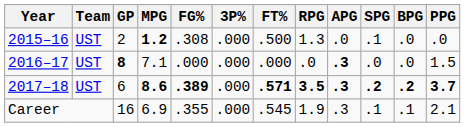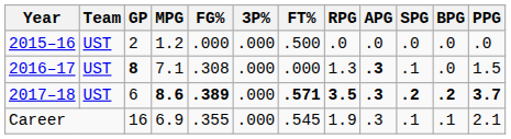2015–16 | MPG: bold -> normal
2015–16 | FG%: .308 -> .000
2015–16 | RPG: 1.3 -> .0
2015–16 | SPG: .1 -> .0
2016–17 | FG%: .000 -> .308
2016–17 | RPG: .0 -> 1.3
2016–17 | SPG: .0 -> .1
